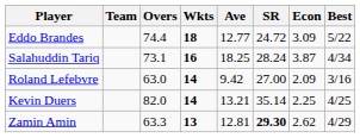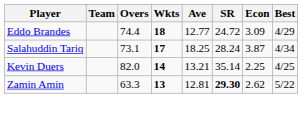Eddo Brandes | Best: 5/22 -> 4/29
Salahuddin Tariq | Wkts: 16 -> 17
- row: Roland Lefebvre | 63.0 | 14 | 9.42 | 27.00 | 2.09 | 3/16
Zamin Amin | Best: 4/29 -> 5/22
